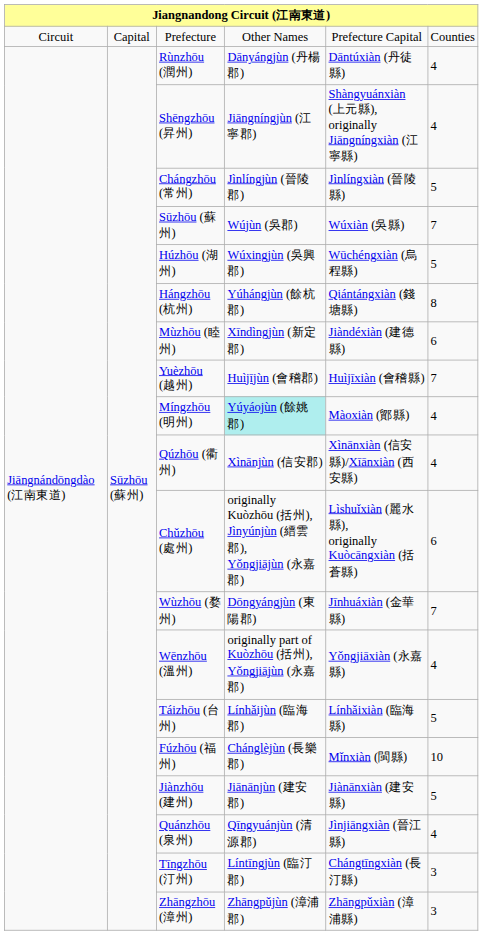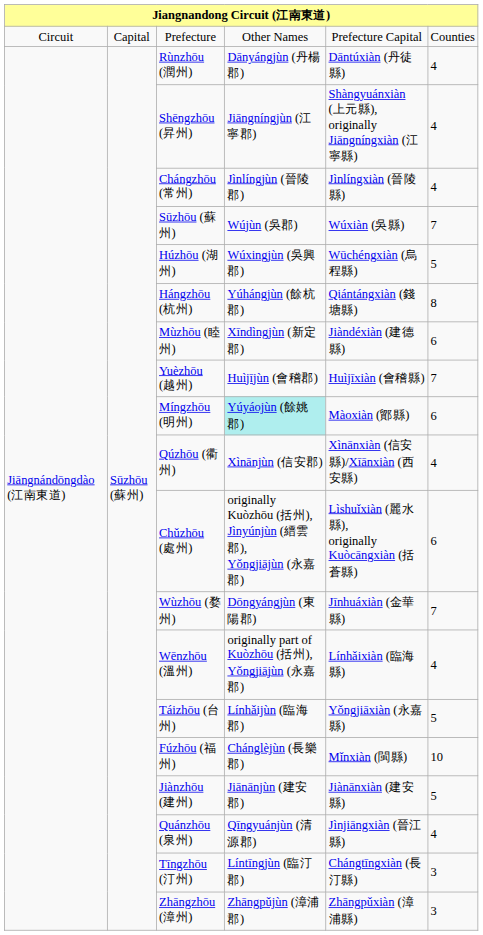Chángzhōu (常州) | column 6: 5 -> 4
Míngzhōu (明州) | column 6: 4 -> 6
Wēnzhōu (溫州) | column 5: Yǒngjiāxiàn (永嘉縣) -> Línhǎixiàn (臨海縣)
Táizhōu (台州) | column 5: Línhǎixiàn (臨海縣) -> Yǒngjiāxiàn (永嘉縣)
